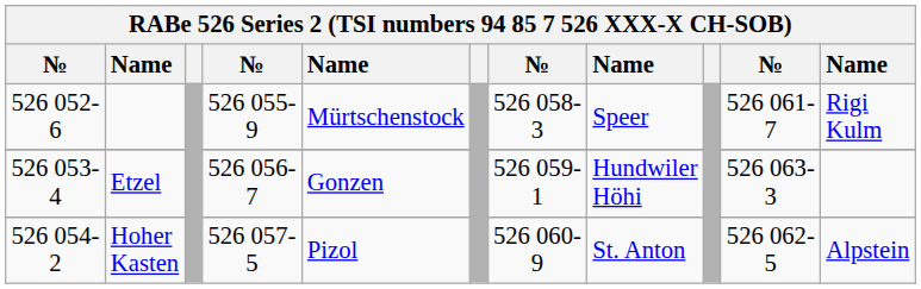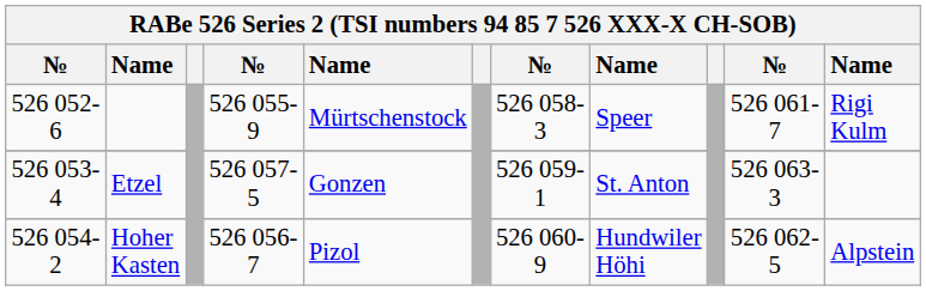Etzel | column 4: 526 056-7 -> 526 057-5
Etzel | column 8: Hundwiler Höhi -> St. Anton
Hoher Kasten | column 4: 526 057-5 -> 526 056-7
Hoher Kasten | column 8: St. Anton -> Hundwiler Höhi
